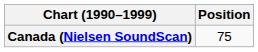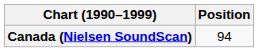Canada (Nielsen SoundScan) | Position: 75 -> 94
